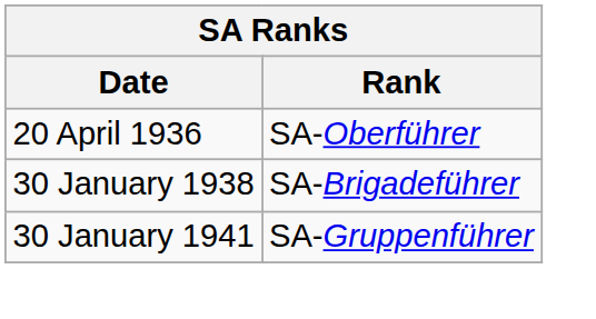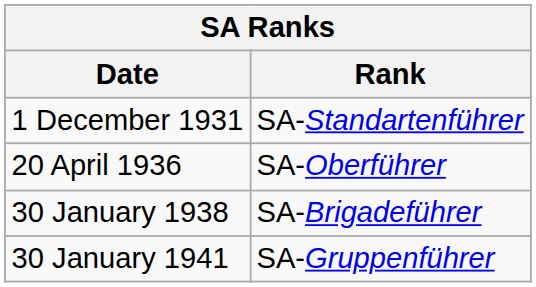+ row: 1 December 1931 | SA-Standartenführer
